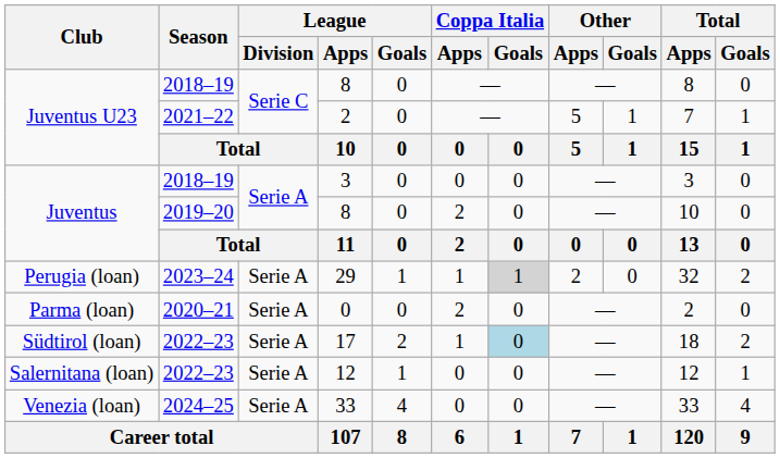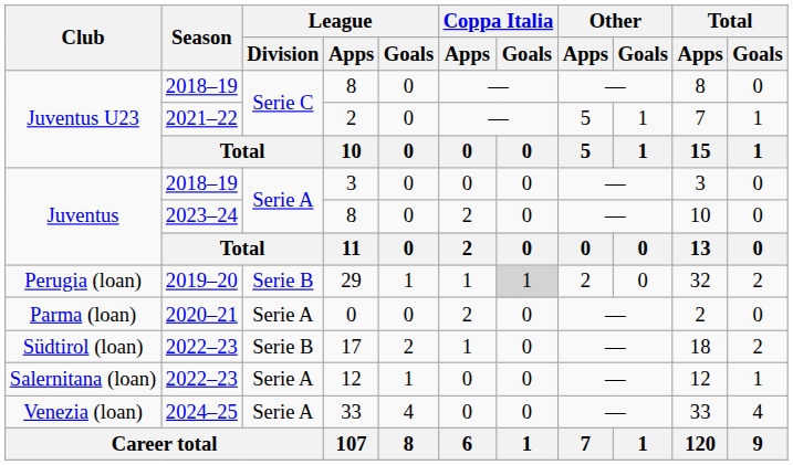Juventus / 8 | Season: 2019–20 -> 2023–24
29 | Season: 2023–24 -> 2019–20
29 | League / Division: Serie A -> Serie B
17 | League / Division: Serie A -> Serie B
17 | Coppa Italia / Goals: lightblue background -> no background
